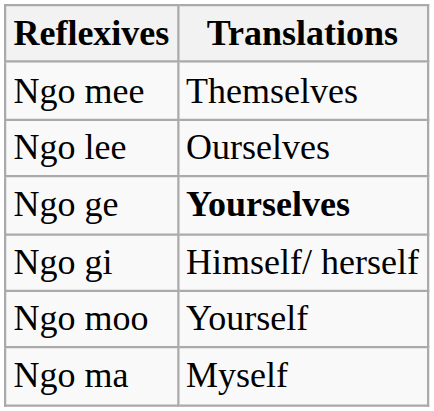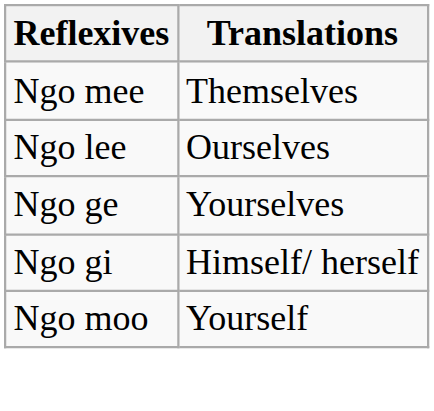Ngo ge | Translations: bold -> normal
- row: Ngo ma | Myself
